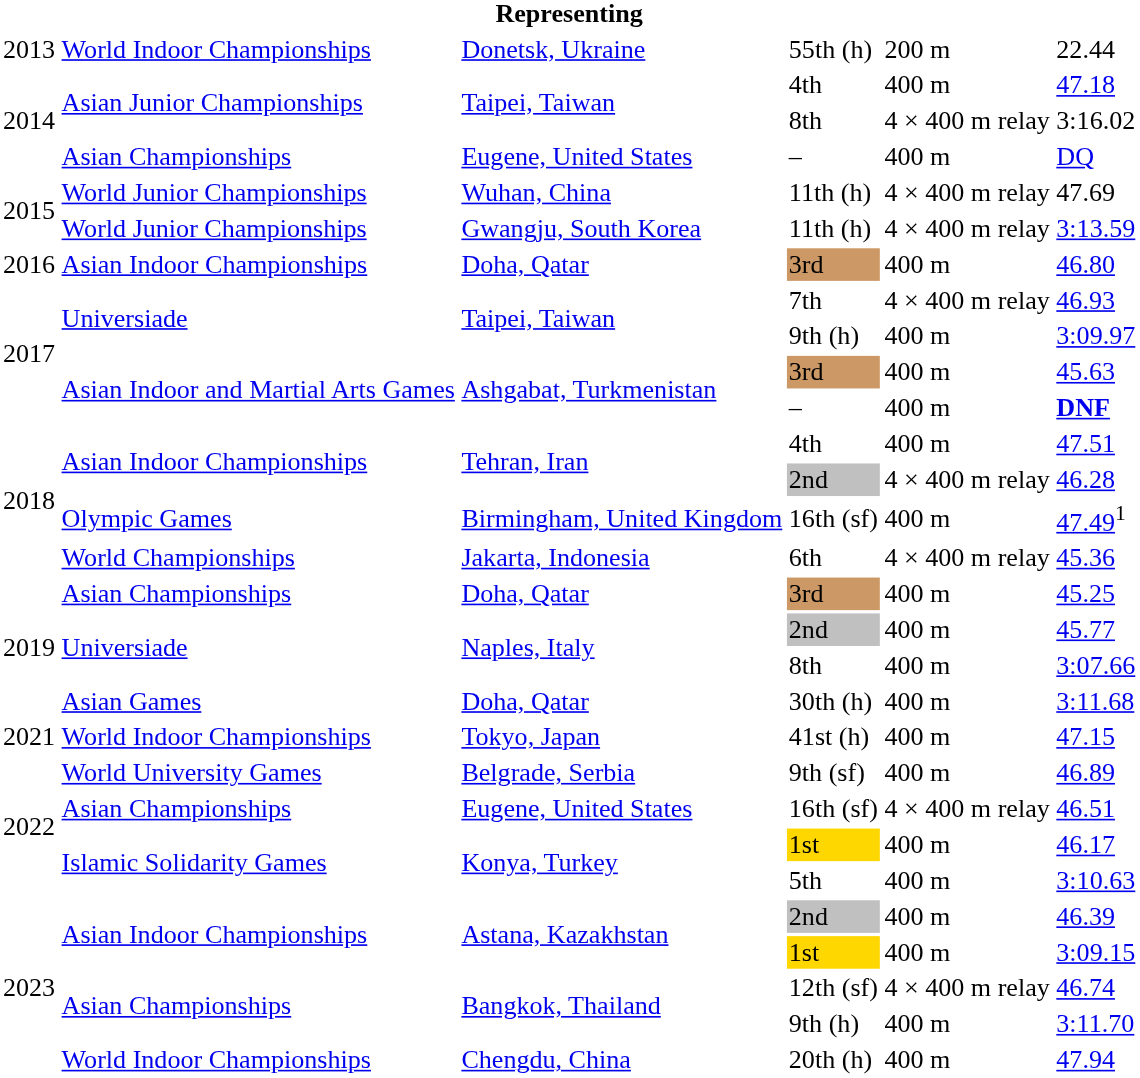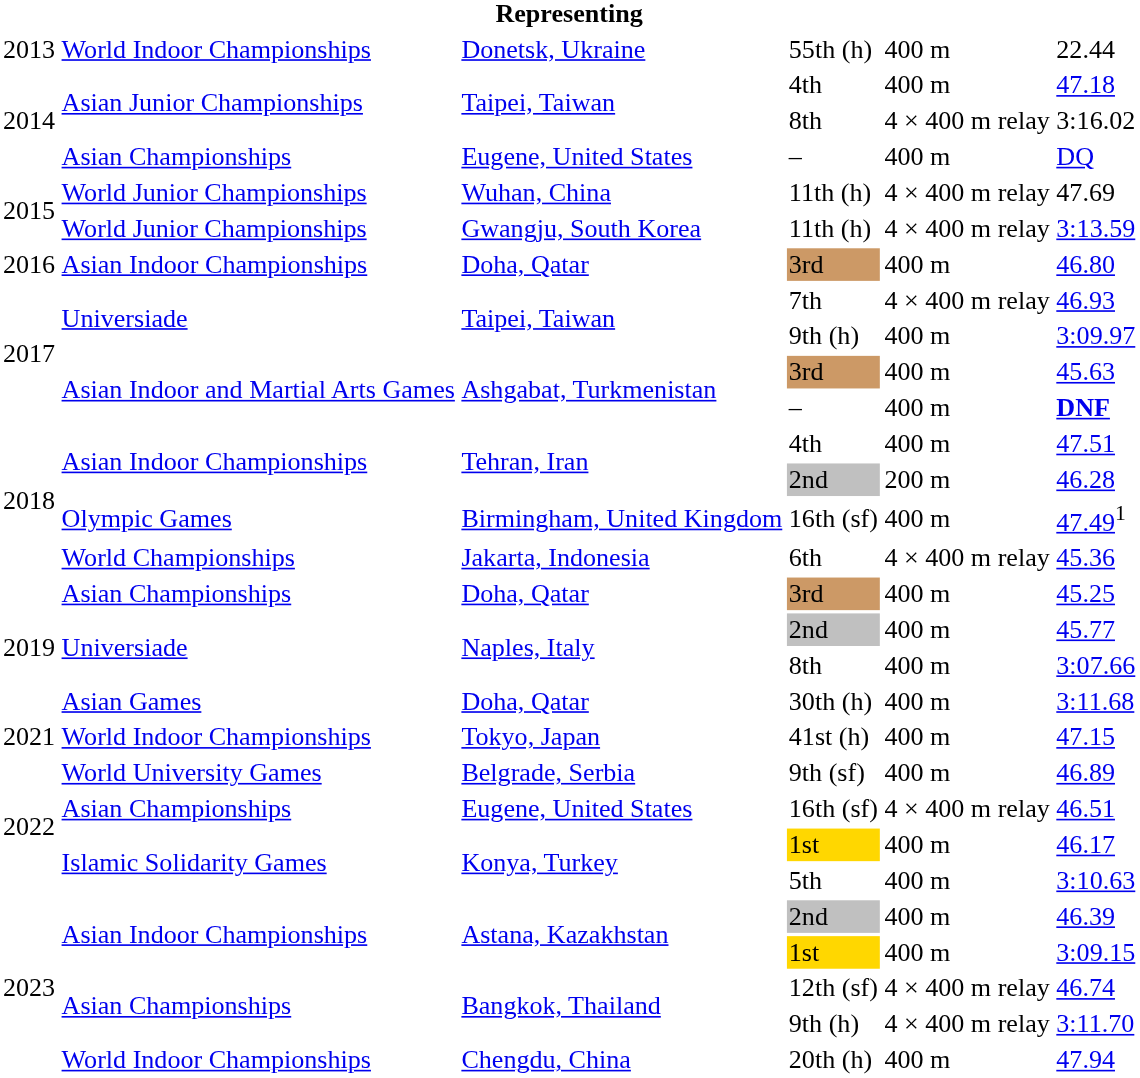55th (h) | column 5: 200 m -> 400 m
Tehran, Iran / 2nd | column 5: 4 × 400 m relay -> 200 m
Bangkok, Thailand / 9th (h) | column 5: 400 m -> 4 × 400 m relay
